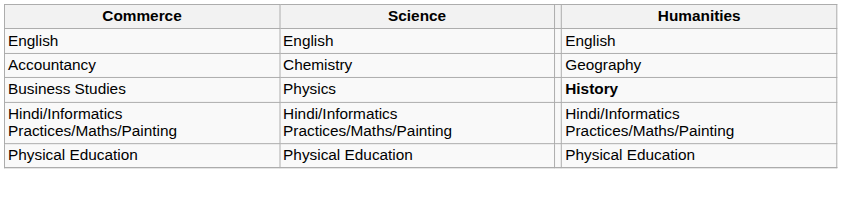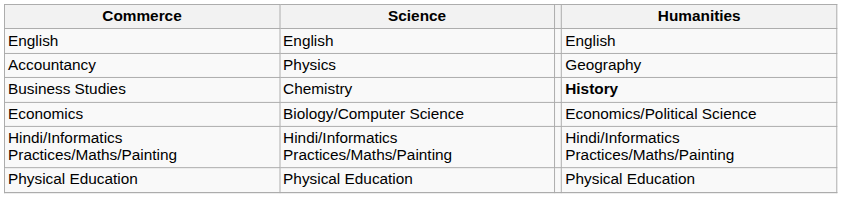Accountancy | Science: Chemistry -> Physics
Business Studies | Science: Physics -> Chemistry
+ row: Economics | Biology/Computer Science | Economics/Political Science
